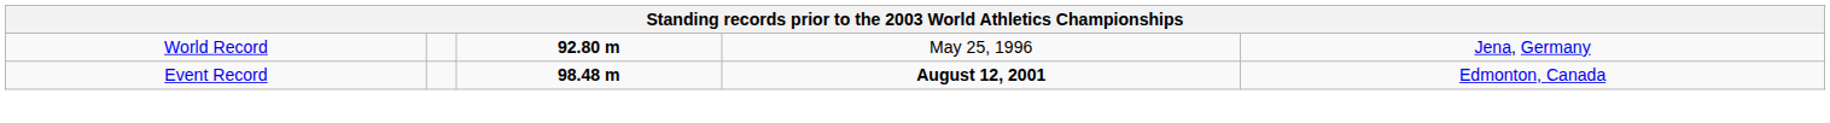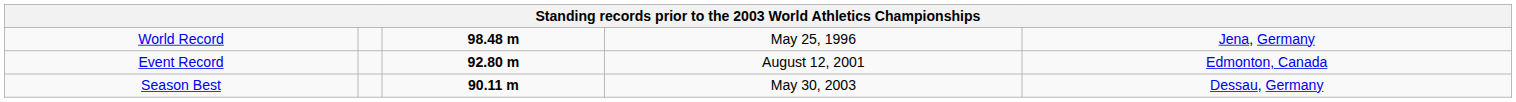World Record | column 3: 92.80 m -> 98.48 m
Event Record | column 3: 98.48 m -> 92.80 m
Event Record | column 4: bold -> normal
+ row: Season Best | 90.11 m | May 30, 2003 | Dessau, Germany
